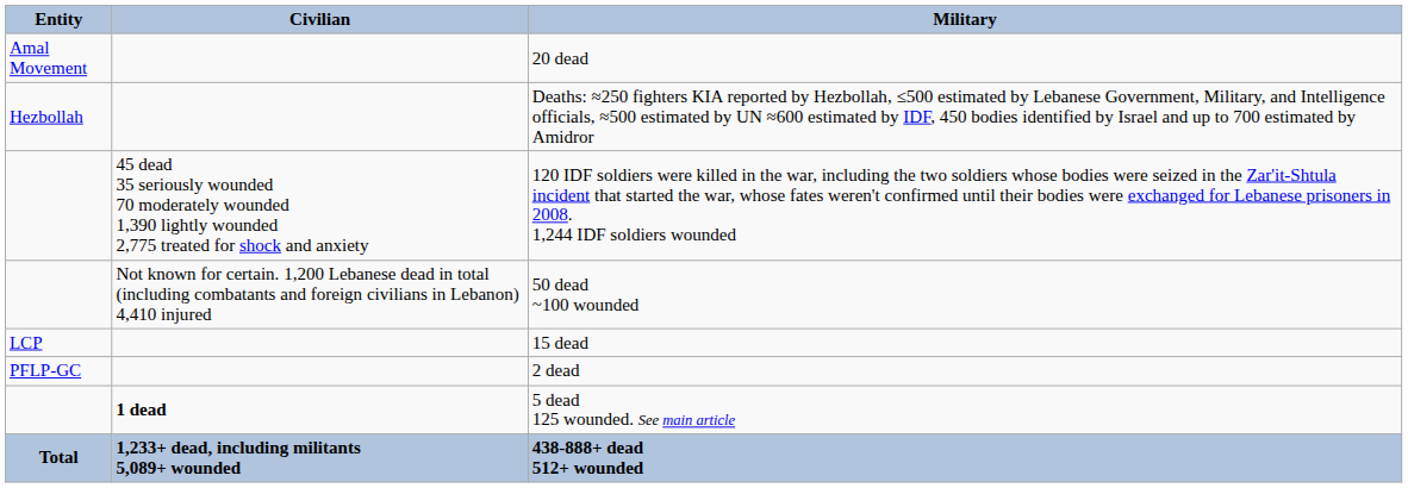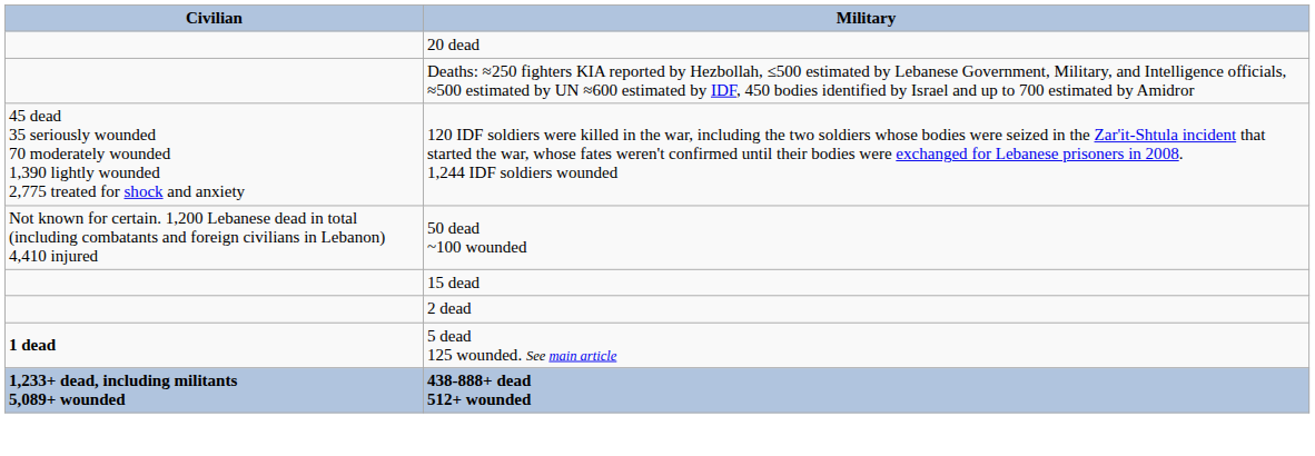- column: Entity | Amal Movement | Hezbollah | LCP | PFLP-GC | Total
